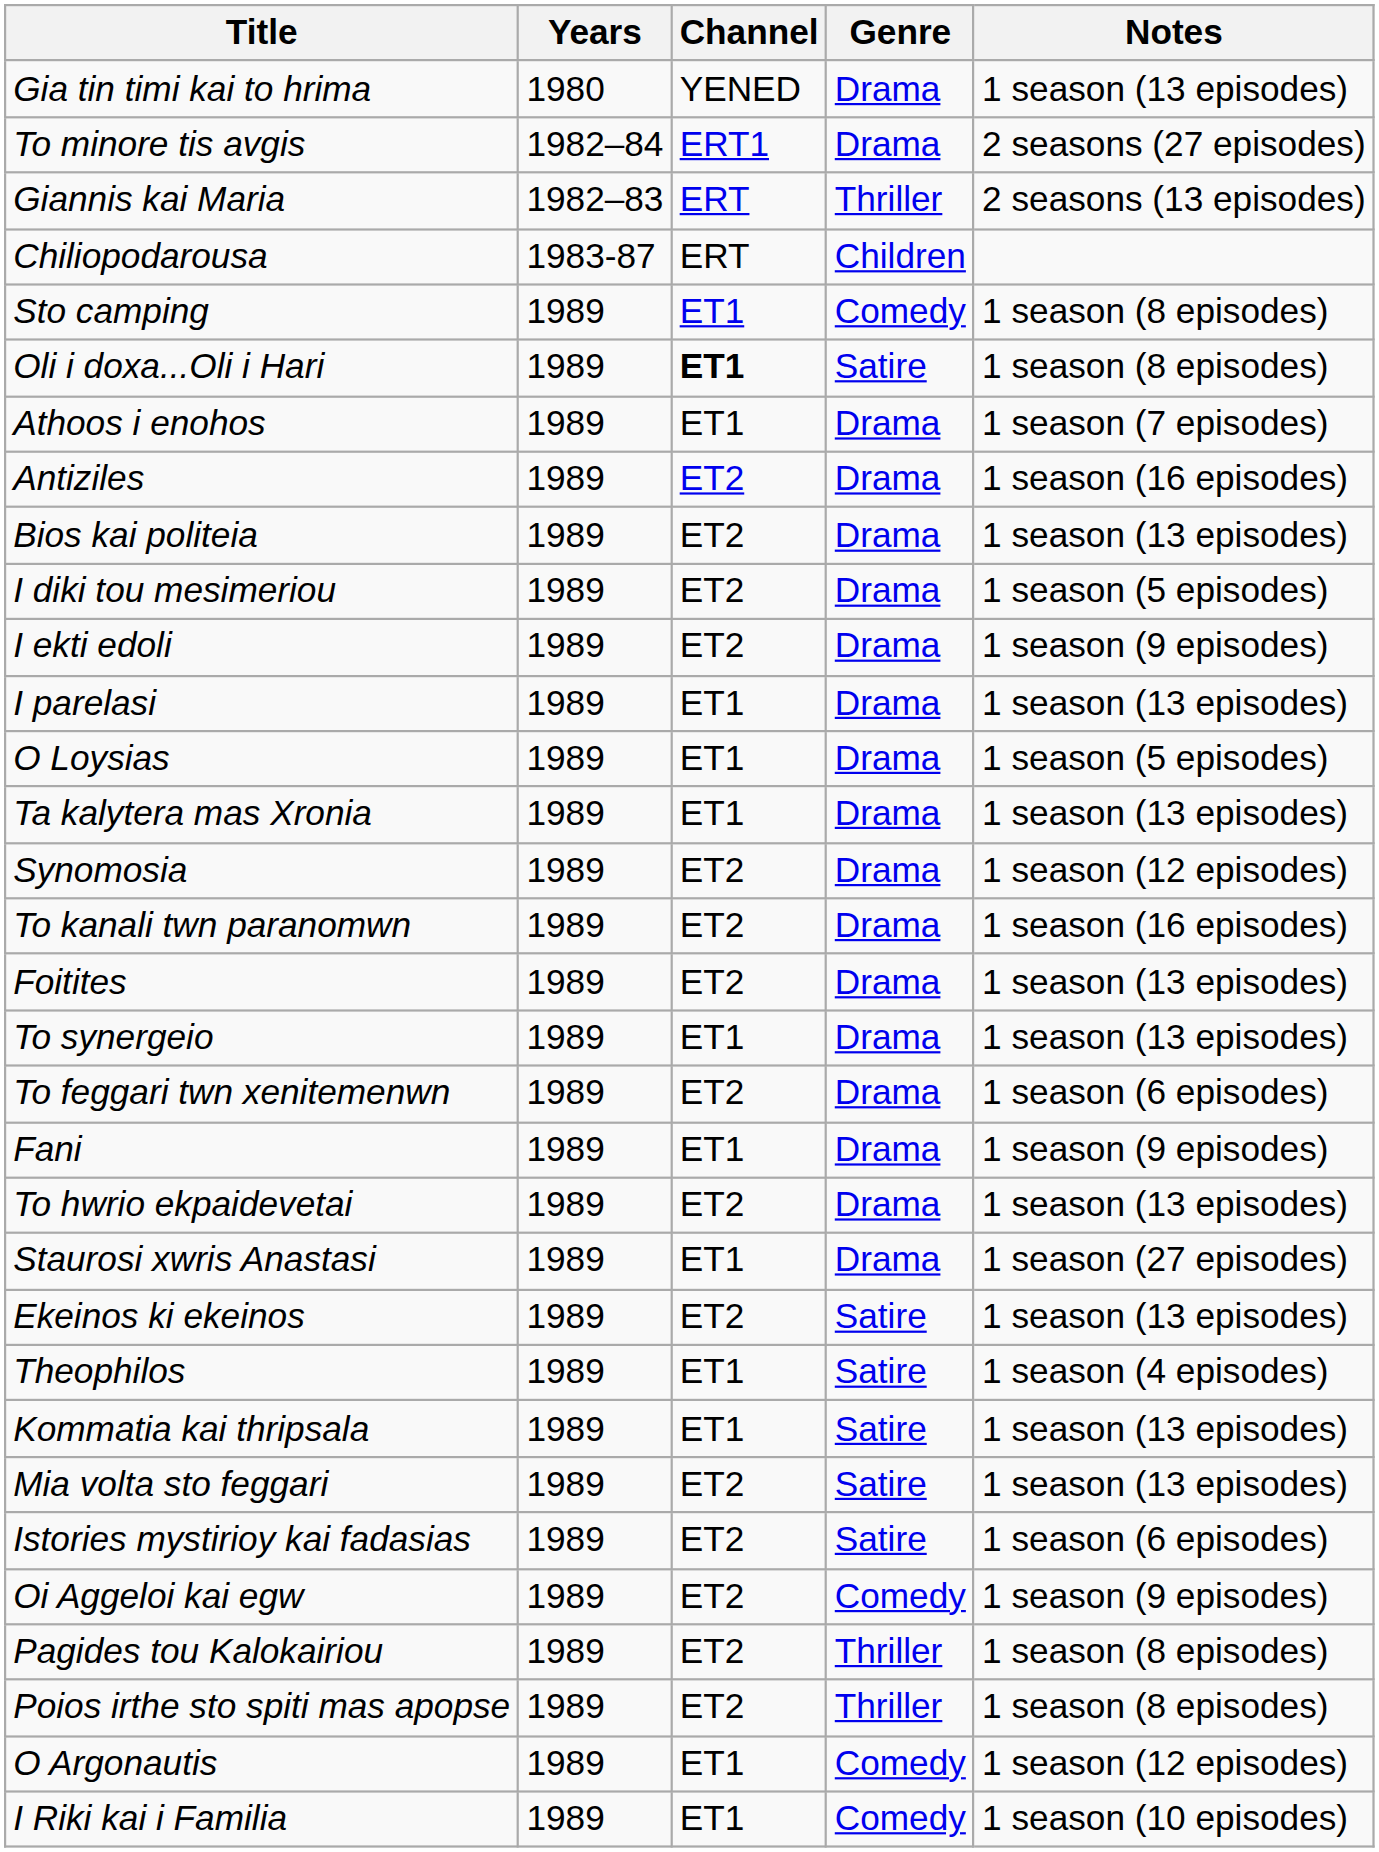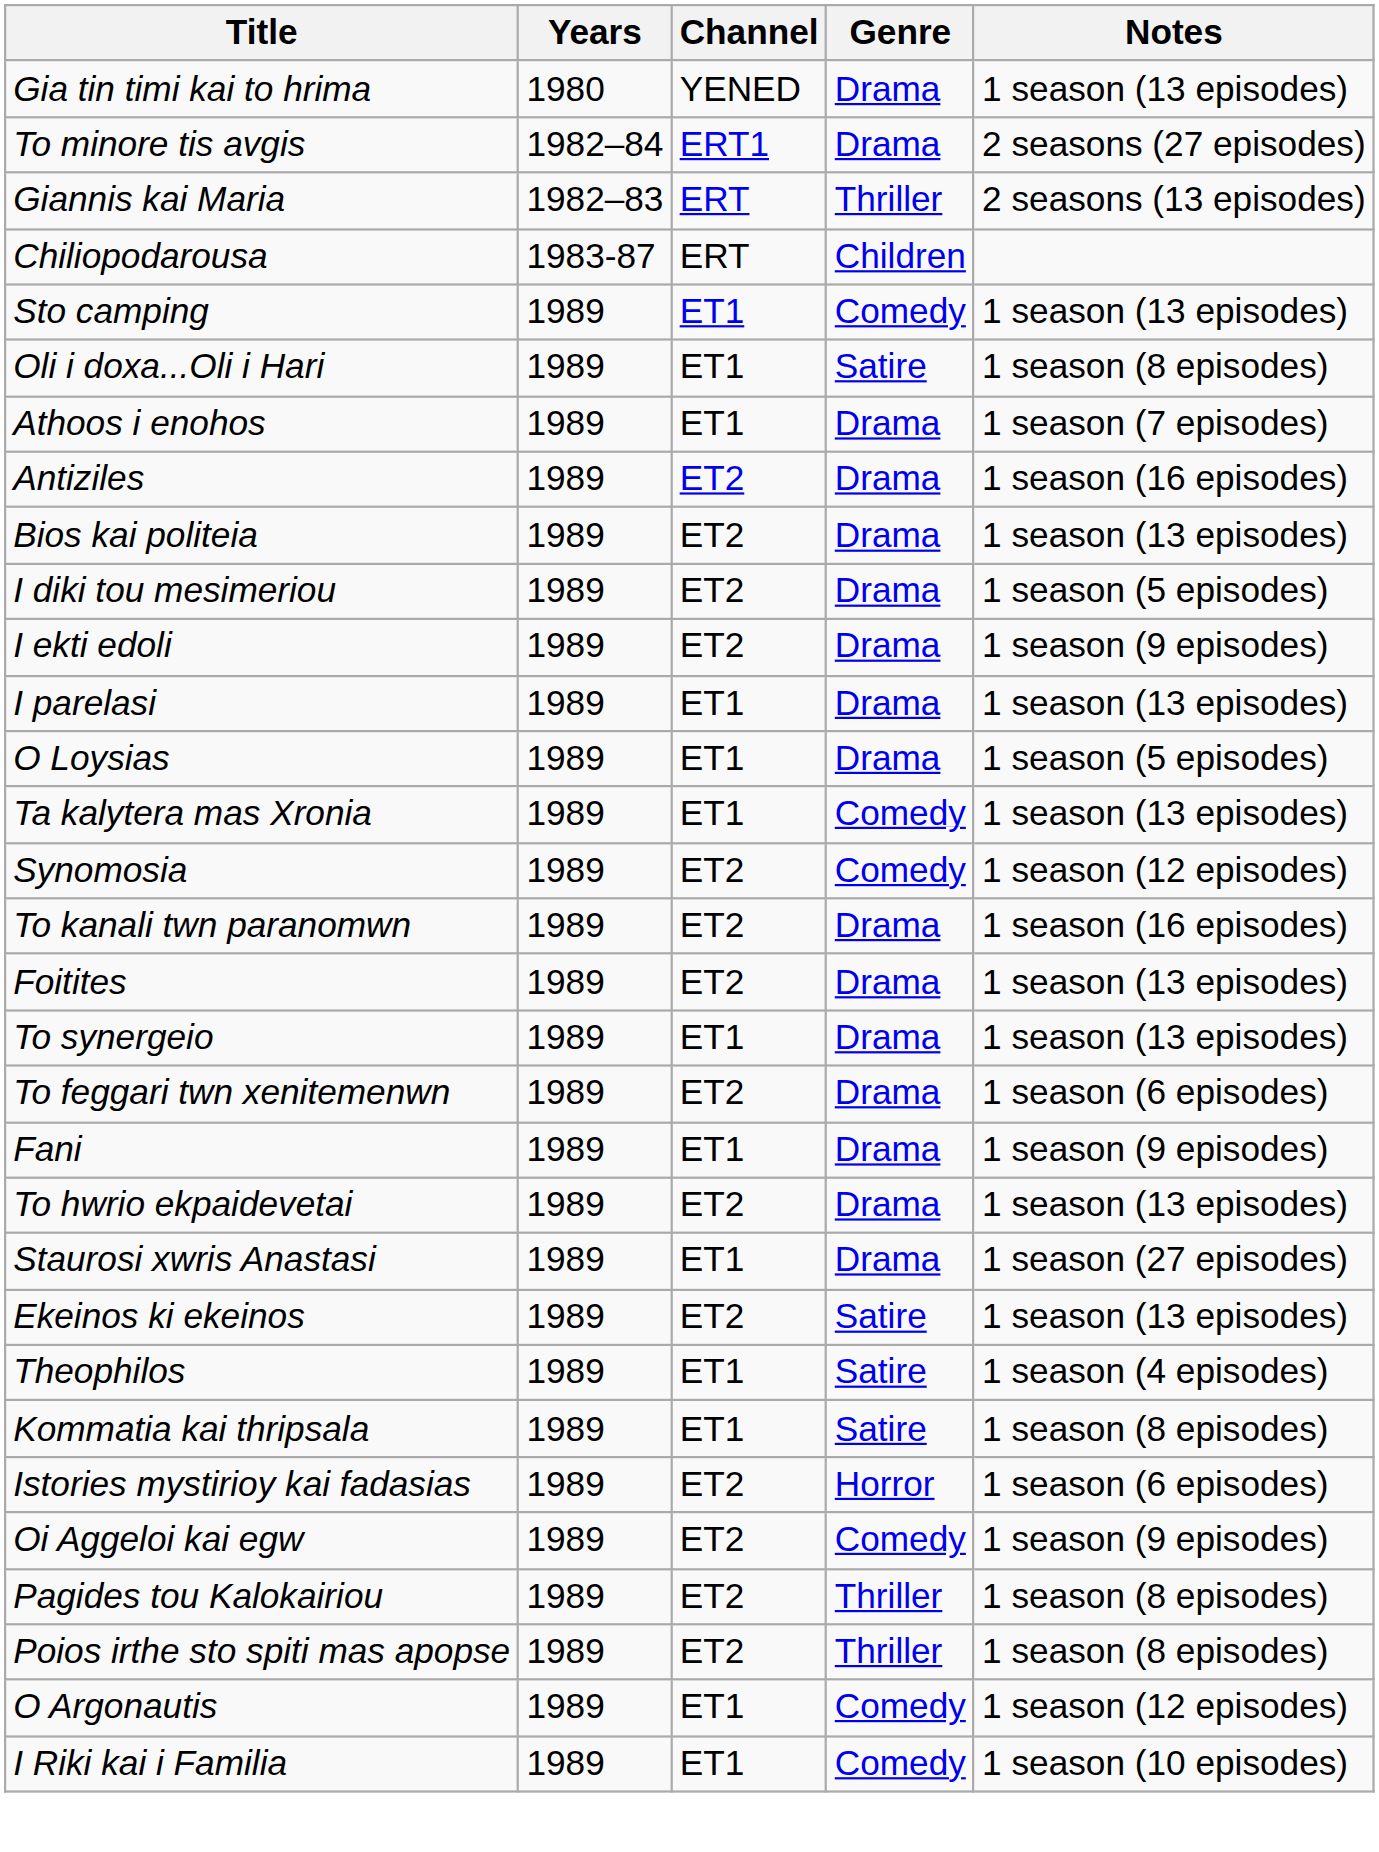Sto camping | Notes: 1 season (8 episodes) -> 1 season (13 episodes)
Oli i doxa...Oli i Hari | Channel: bold -> normal
Ta kalytera mas Xronia | Genre: Drama -> Comedy
Synomosia | Genre: Drama -> Comedy
Kommatia kai thripsala | Notes: 1 season (13 episodes) -> 1 season (8 episodes)
- row: Mia volta sto feggari | 1989 | ET2 | Satire | 1 season (13 episodes)
Istories mystirioy kai fadasias | Genre: Satire -> Horror
